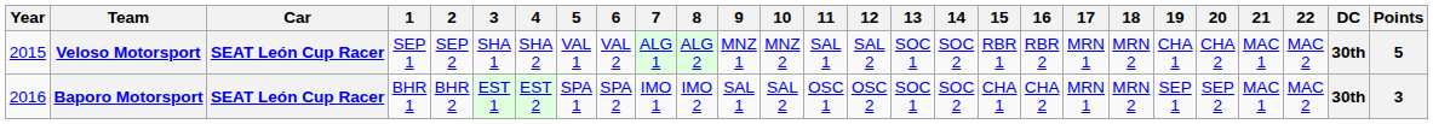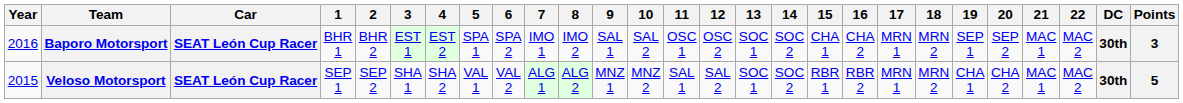rows swapped: Veloso Motorsport <-> Baporo Motorsport
